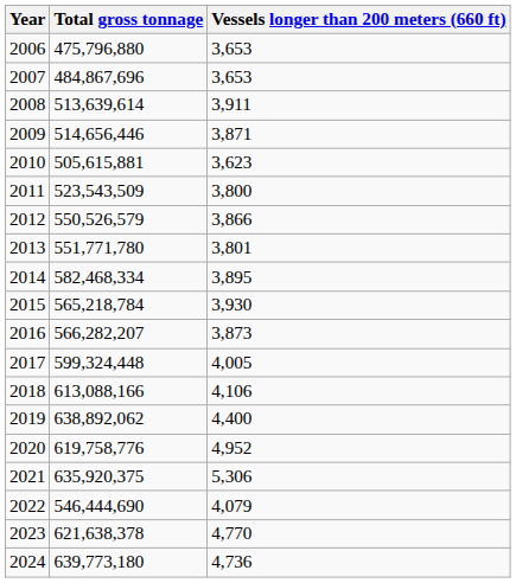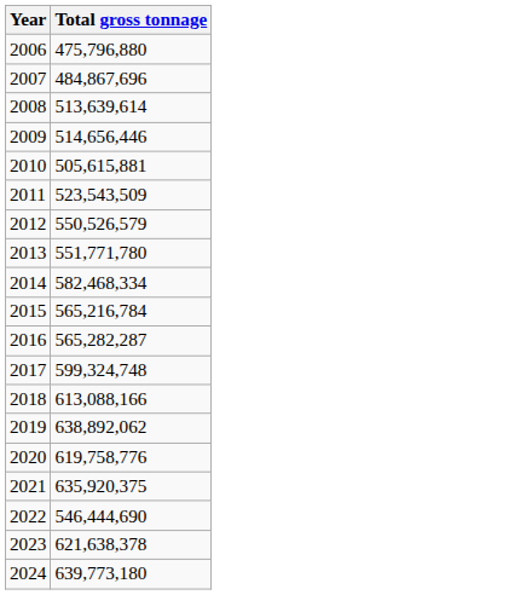- column: Vessels longer than 200 meters (660 ft) | 3,653 | 3,653 | 3,911 | 3,871 | 3,623 | 3,800 | 3,866 | 3,801 | 3,895 | 3,930 | 3,873 | 4,005 | 4,106 | 4,400 | 4,952 | 5,306 | 4,079 | 4,770 | 4,736
2015 | Total gross tonnage: 565,218,784 -> 565,216,784
2016 | Total gross tonnage: 566,282,207 -> 565,282,287
2017 | Total gross tonnage: 599,324,448 -> 599,324,748
